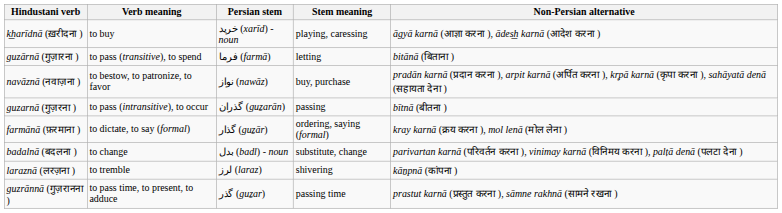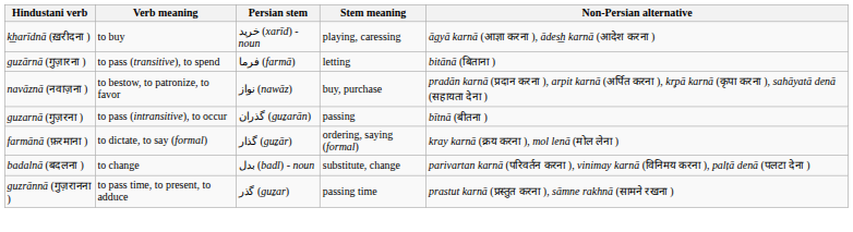- row: laraznā (लरज़ना ) | to tremble | لرز (laraz) | shivering | kāṉpnā (कांपना )
